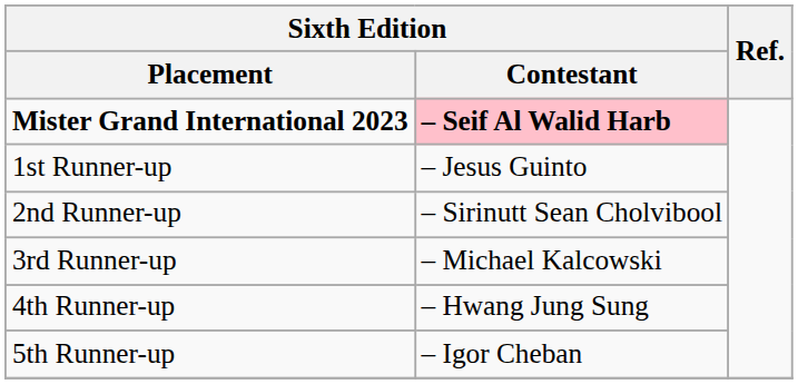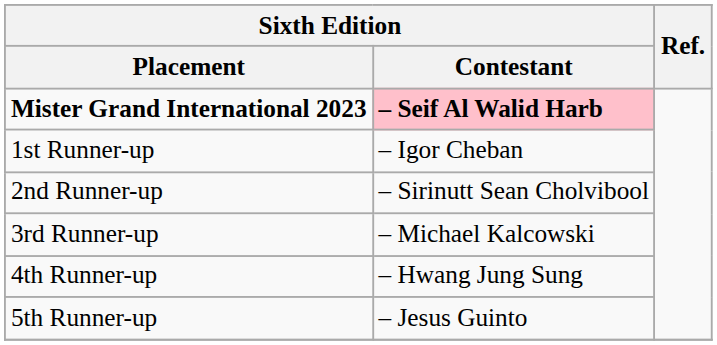1st Runner-up | Sixth Edition / Contestant: – Jesus Guinto -> – Igor Cheban
5th Runner-up | Sixth Edition / Contestant: – Igor Cheban -> – Jesus Guinto
